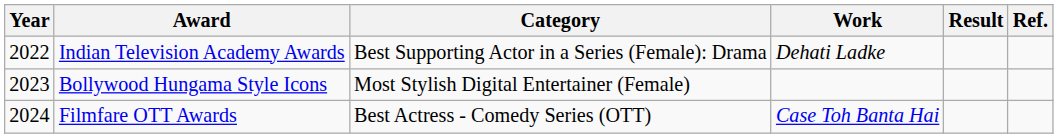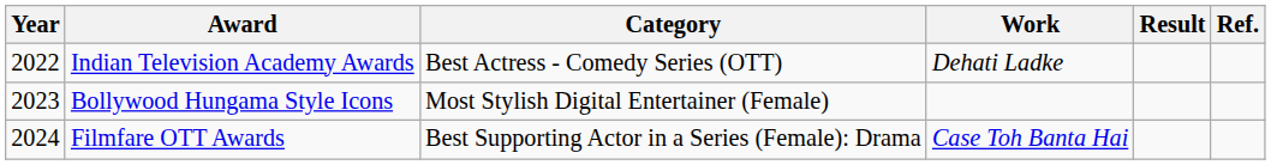Indian Television Academy Awards | Category: Best Supporting Actor in a Series (Female): Drama -> Best Actress - Comedy Series (OTT)
Filmfare OTT Awards | Category: Best Actress - Comedy Series (OTT) -> Best Supporting Actor in a Series (Female): Drama
